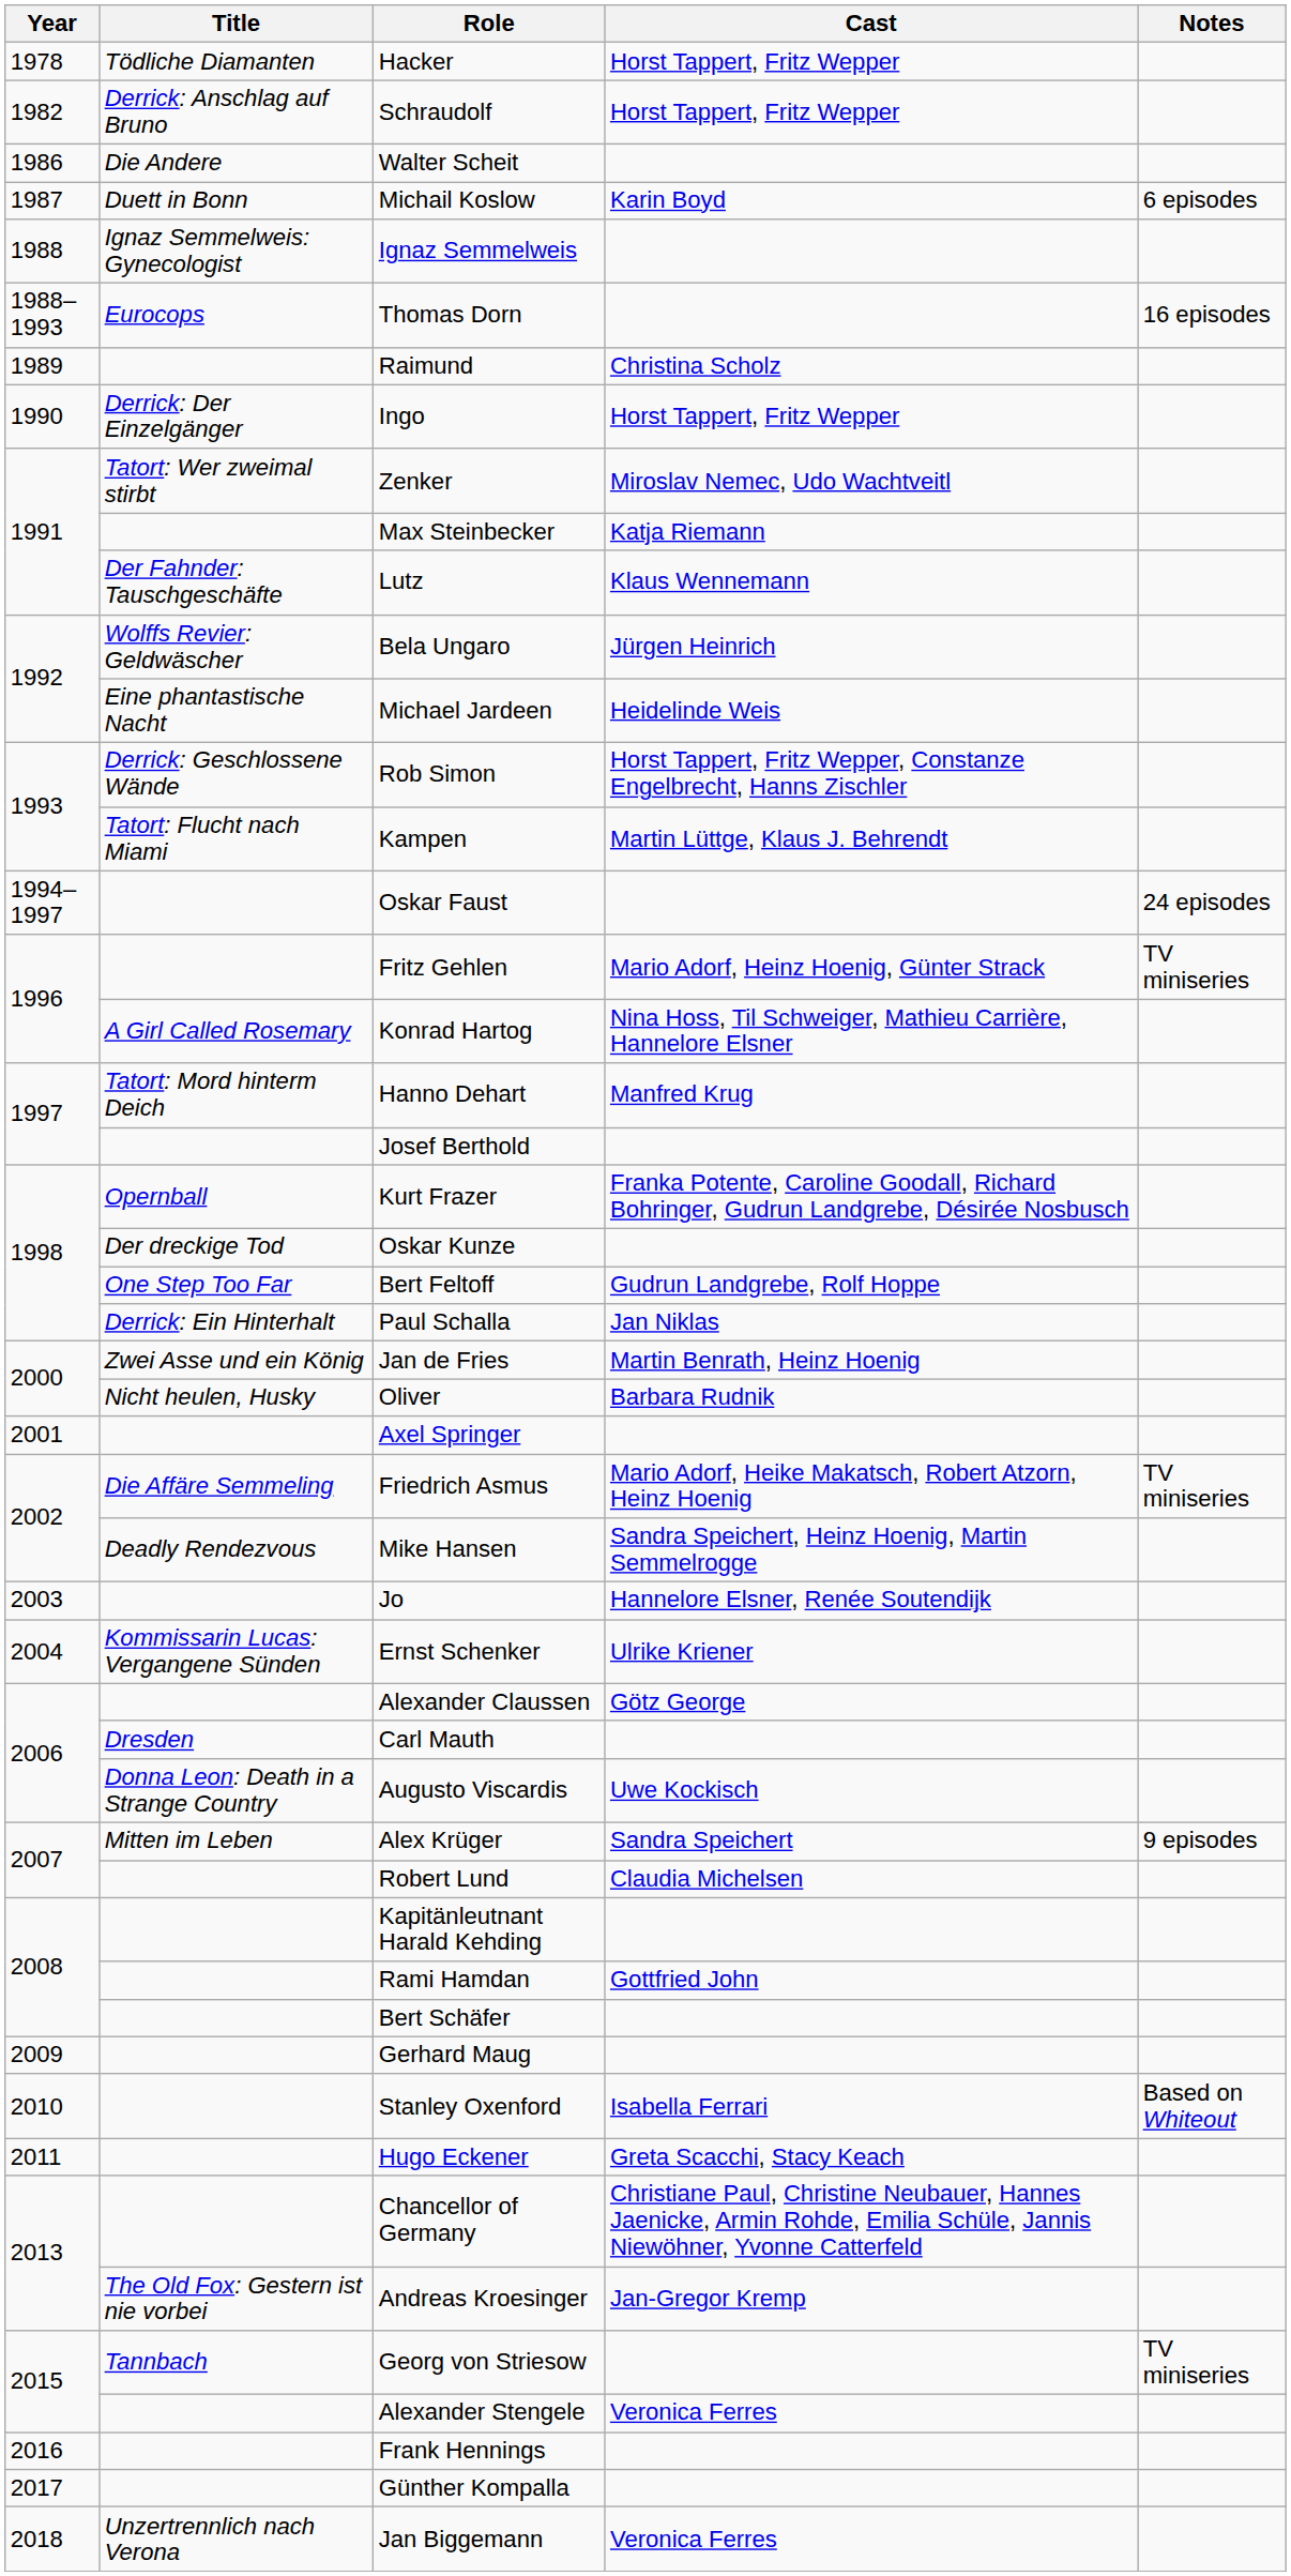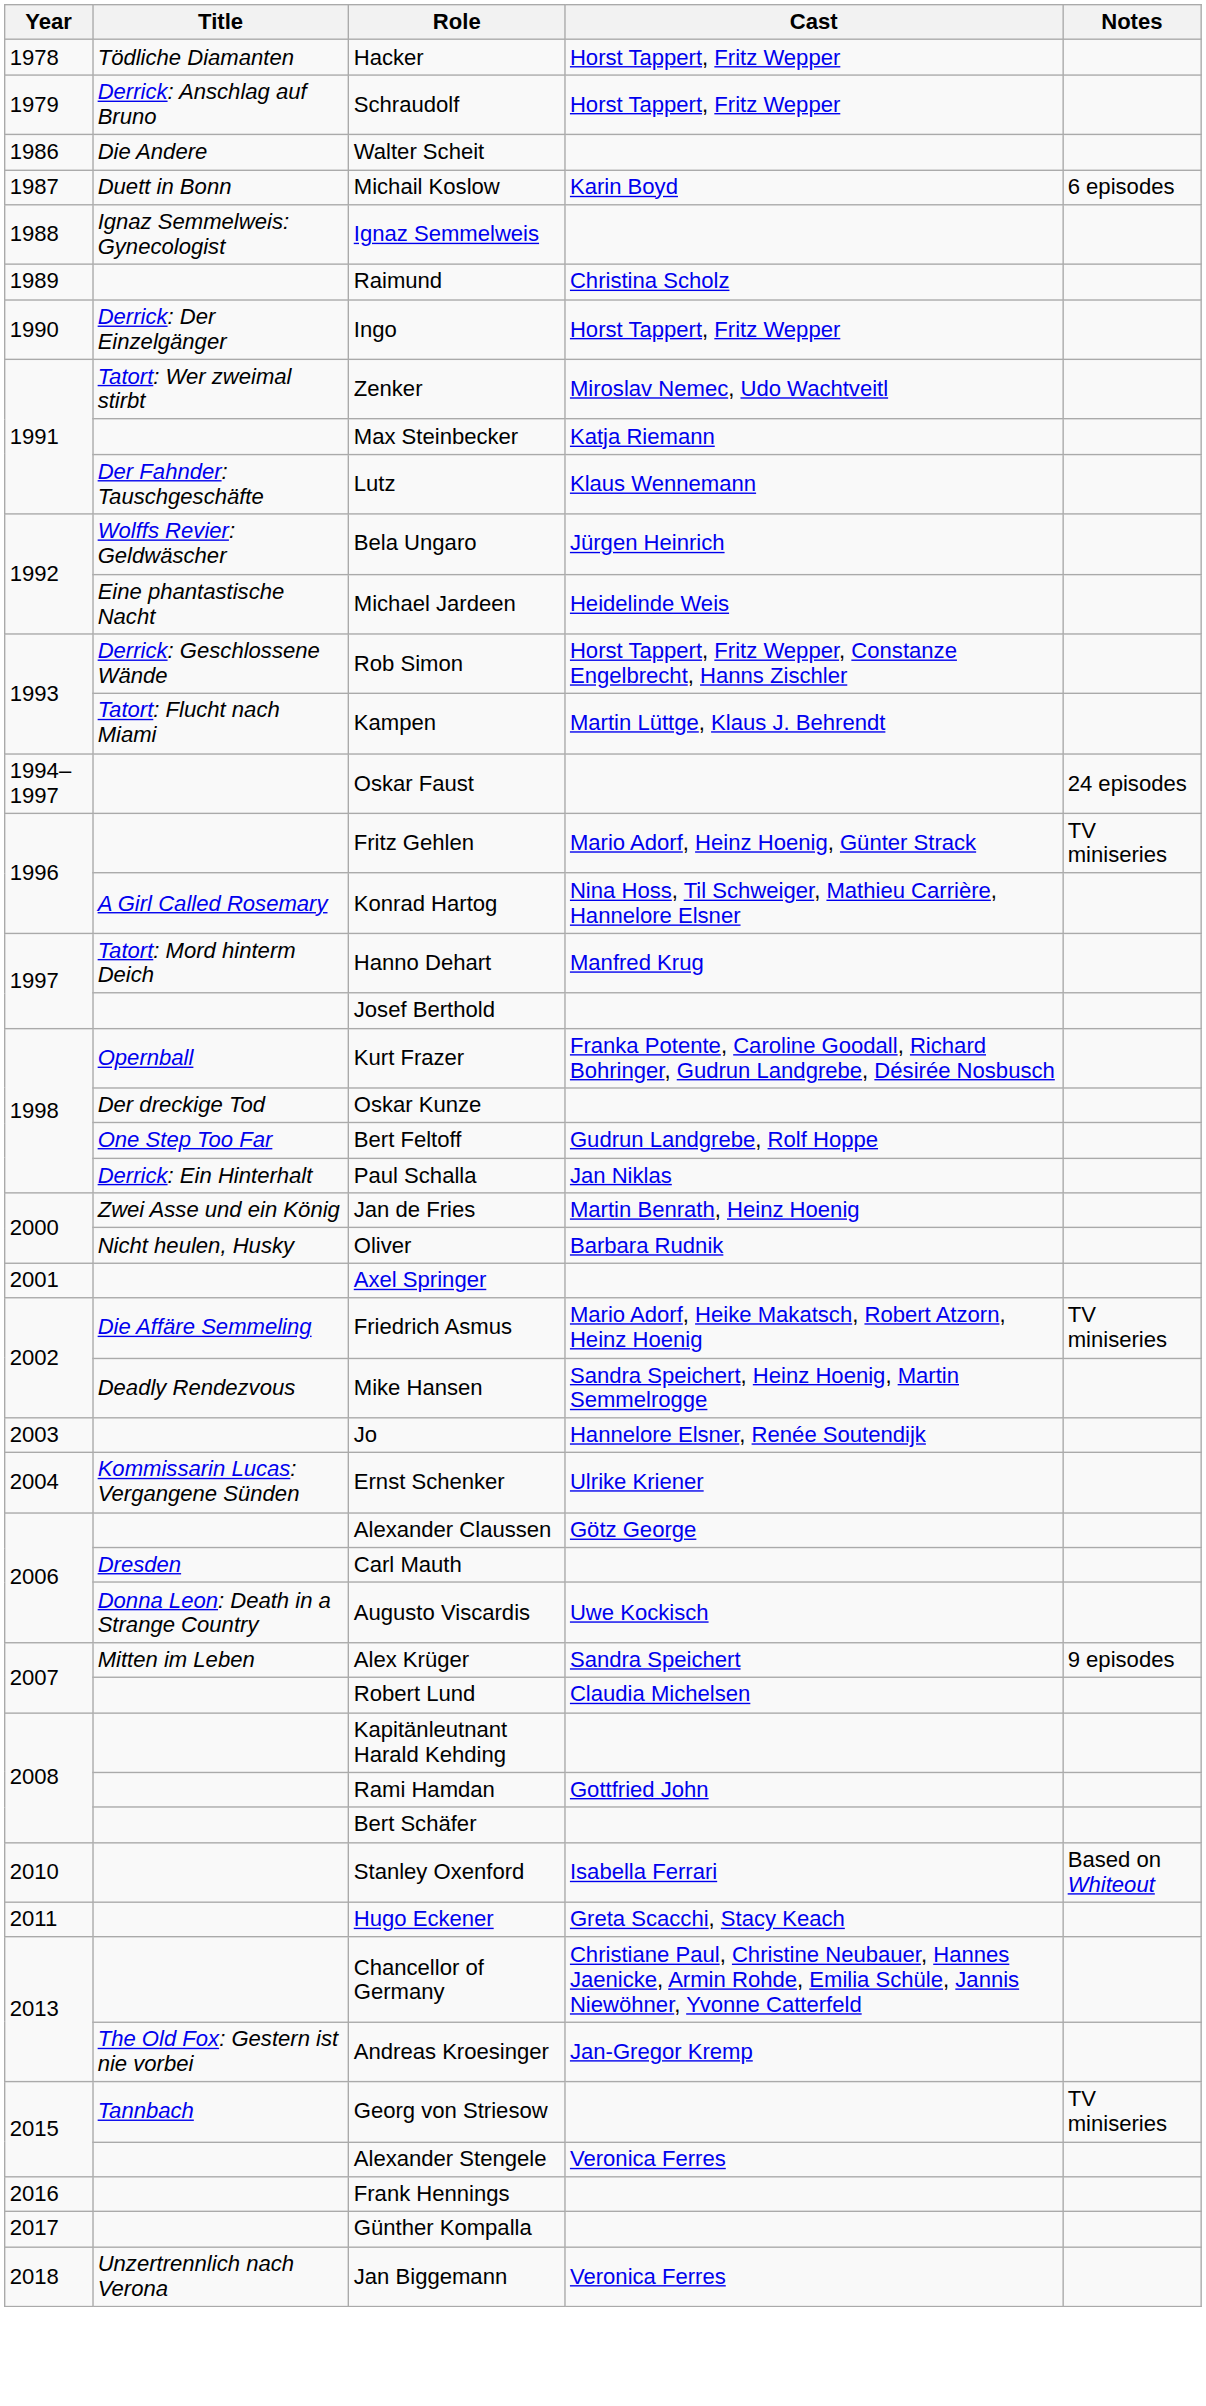Schraudolf | Year: 1982 -> 1979
- row: 1988–1993 | Eurocops | Thomas Dorn | 16 episodes
- row: 2009 | Gerhard Maug
